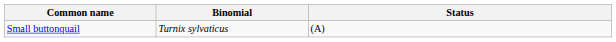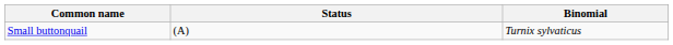columns swapped: Binomial <-> Status
